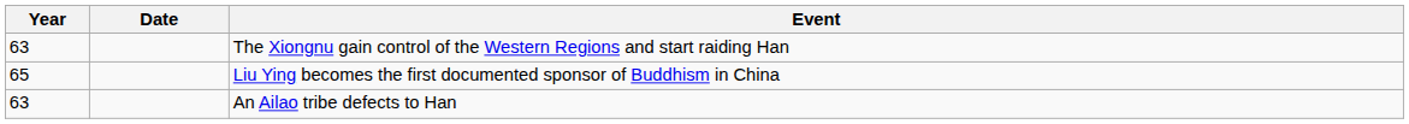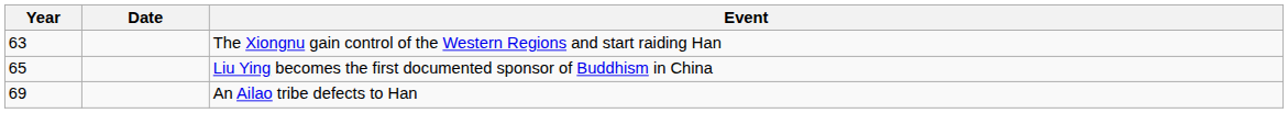An Ailao tribe defects to Han | Year: 63 -> 69
